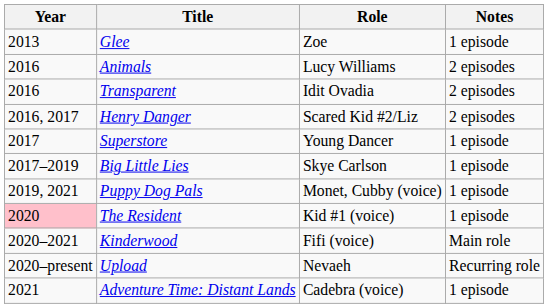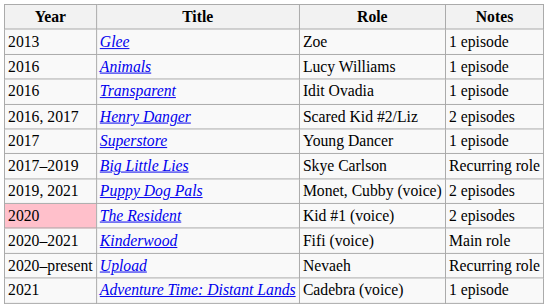Animals | Notes: 2 episodes -> 1 episode
Transparent | Notes: 2 episodes -> 1 episode
Big Little Lies | Notes: 1 episode -> Recurring role
Puppy Dog Pals | Notes: 1 episode -> 2 episodes
The Resident | Notes: 1 episode -> 2 episodes
